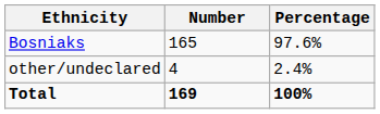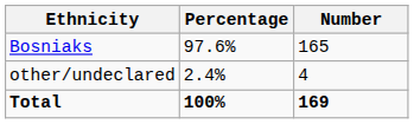columns swapped: Number <-> Percentage
